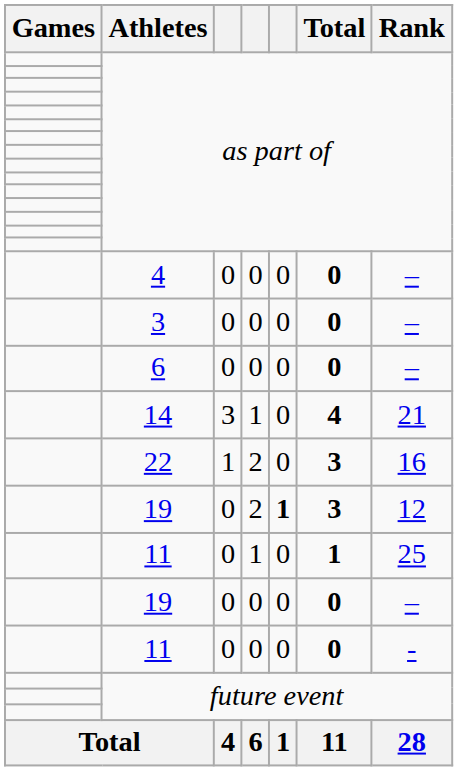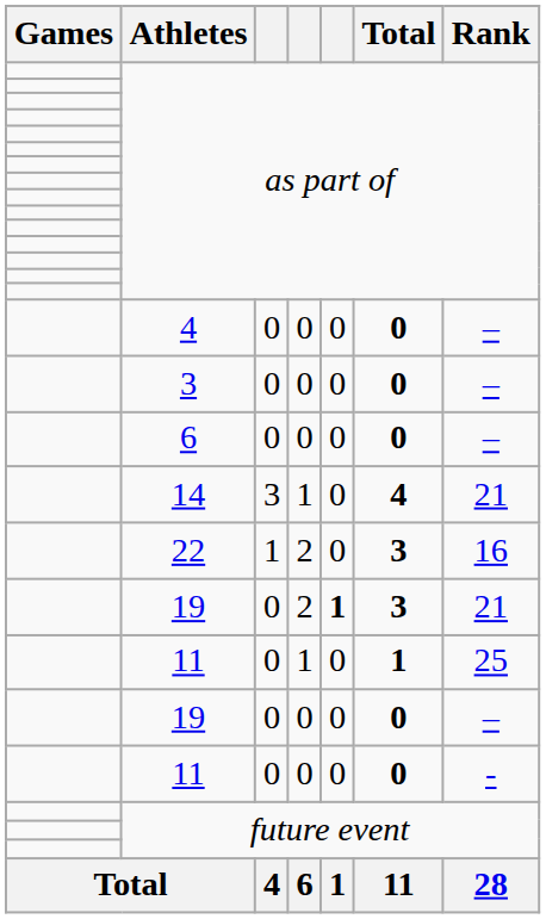19 / 2 | Rank: 12 -> 21
